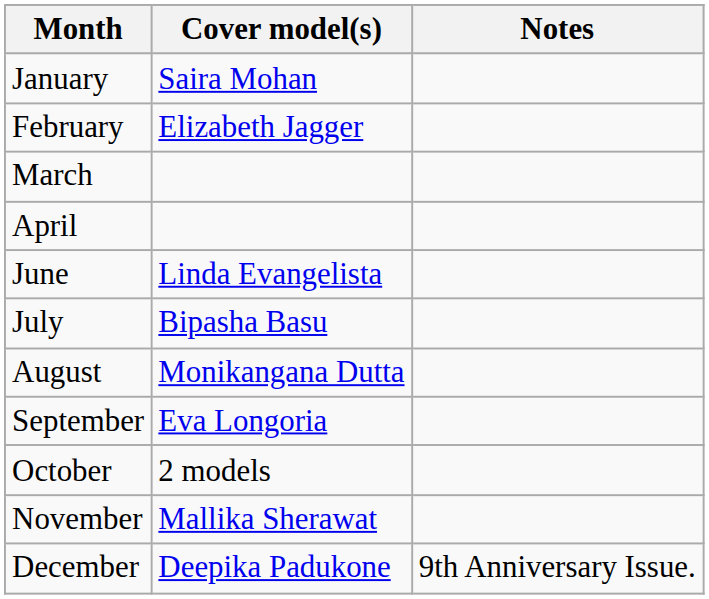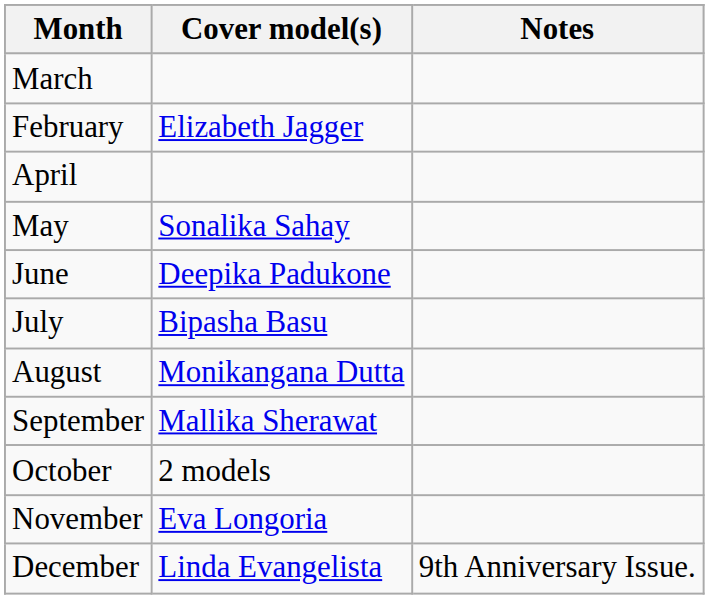- row: January | Saira Mohan
rows swapped: February <-> March
+ row: May | Sonalika Sahay
June | Cover model(s): Linda Evangelista -> Deepika Padukone
September | Cover model(s): Eva Longoria -> Mallika Sherawat
November | Cover model(s): Mallika Sherawat -> Eva Longoria
December | Cover model(s): Deepika Padukone -> Linda Evangelista
